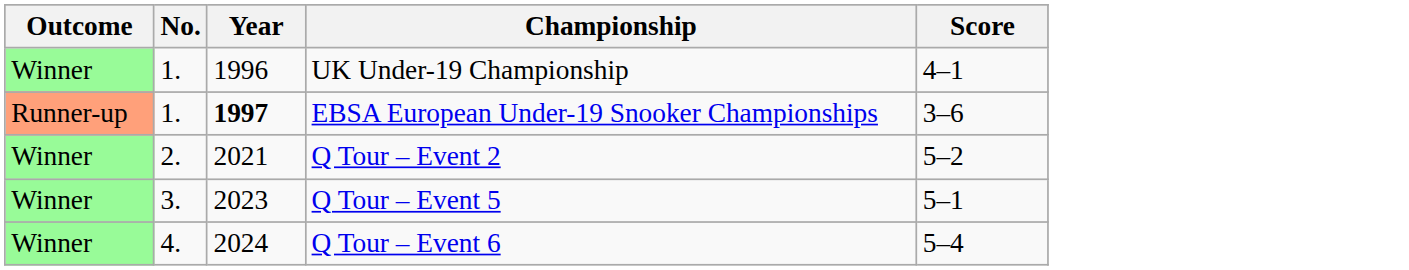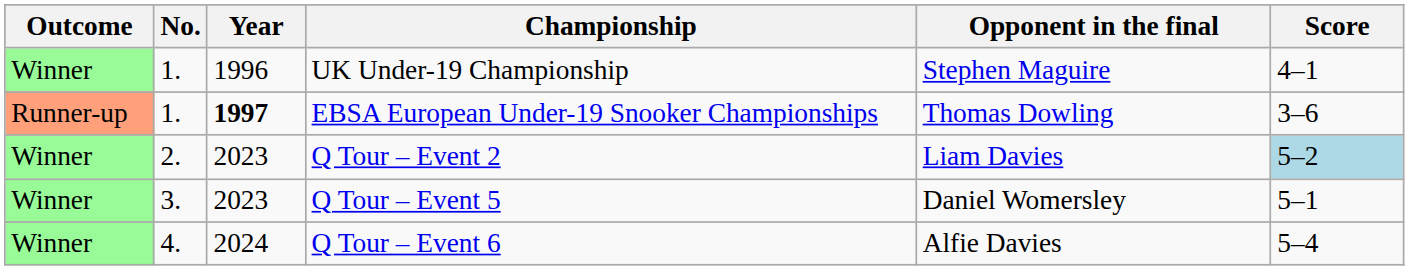+ column: Opponent in the final | Stephen Maguire | Thomas Dowling | Liam Davies | Daniel Womersley | Alfie Davies
Q Tour – Event 2 | Year: 2021 -> 2023
Q Tour – Event 2 | Score: no background -> lightblue background
